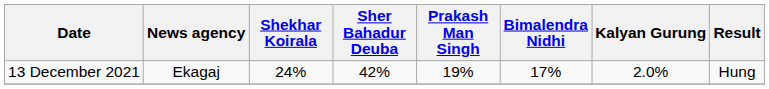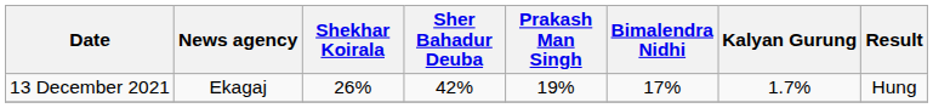13 December 2021 | Shekhar Koirala: 24% -> 26%
13 December 2021 | Kalyan Gurung: 2.0% -> 1.7%
